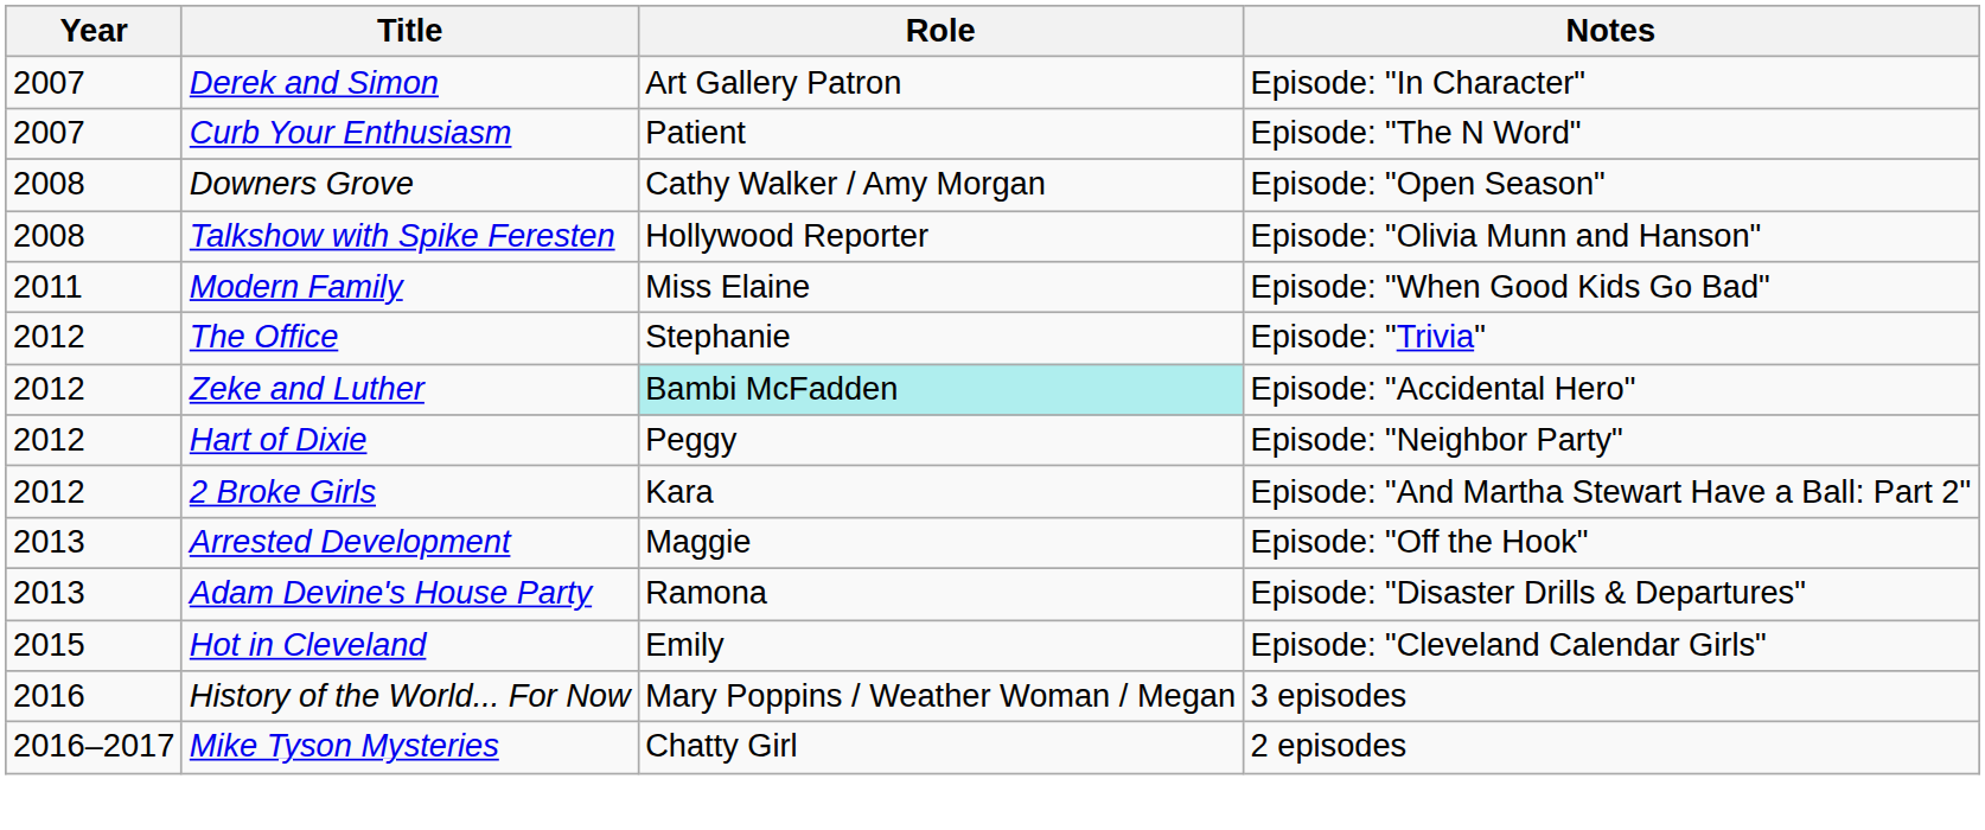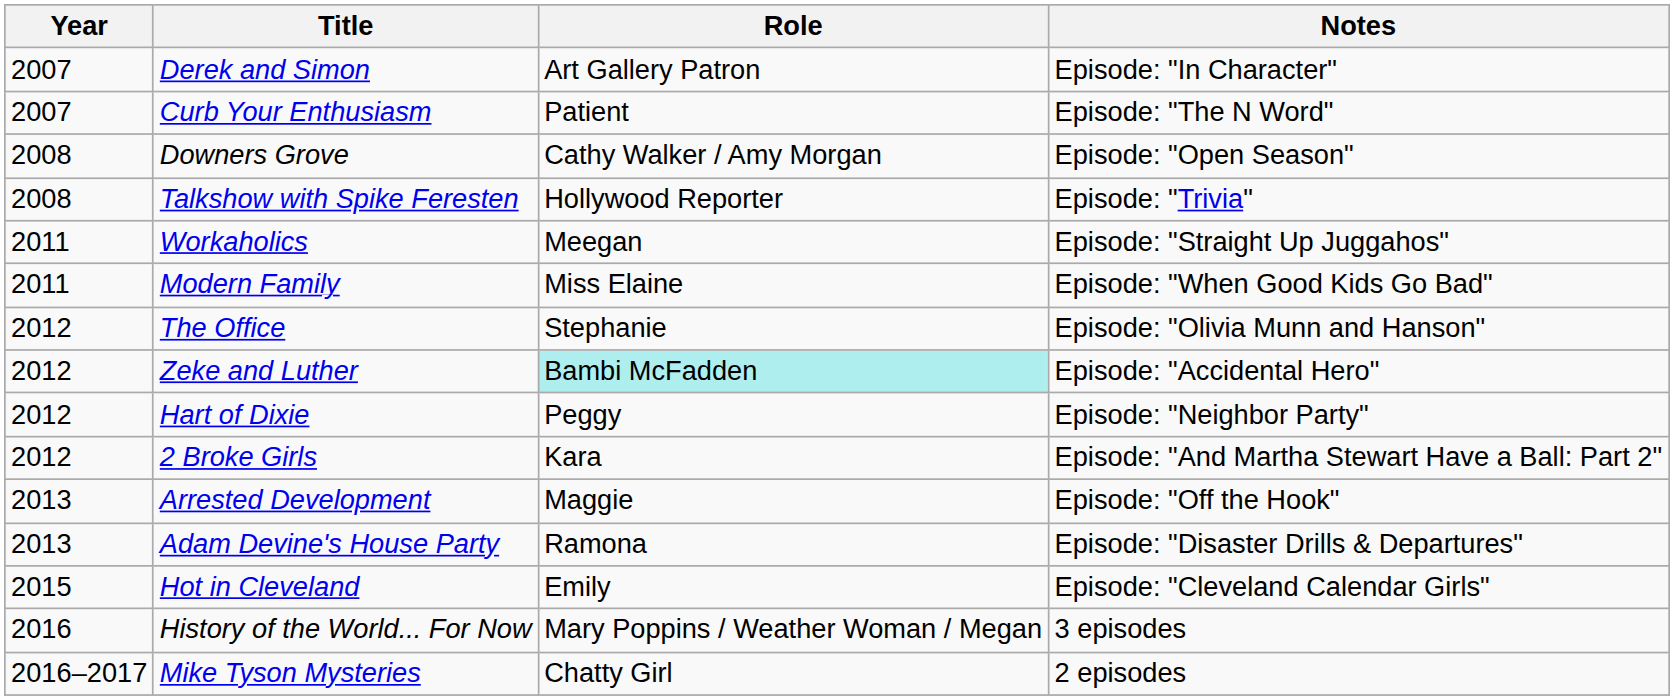Talkshow with Spike Feresten | Notes: Episode: "Olivia Munn and Hanson" -> Episode: "Trivia"
+ row: 2011 | Workaholics | Meegan | Episode: "Straight Up Juggahos"
The Office | Notes: Episode: "Trivia" -> Episode: "Olivia Munn and Hanson"
